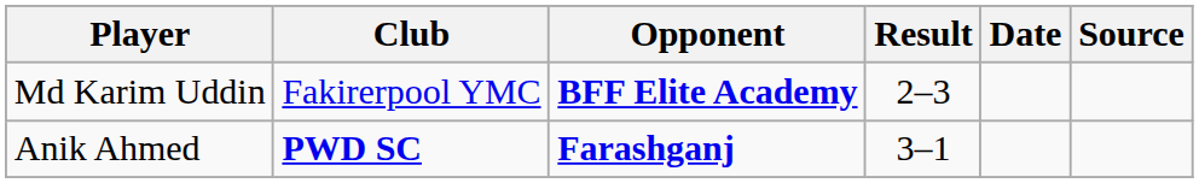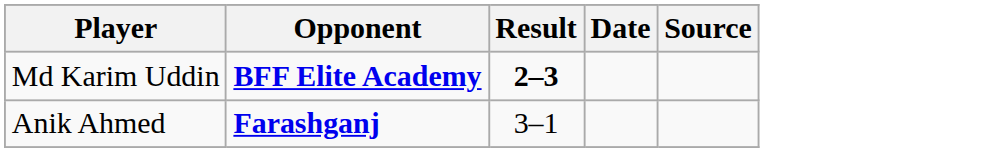- column: Club | Fakirerpool YMC | PWD SC
Md Karim Uddin | Result: normal -> bold
